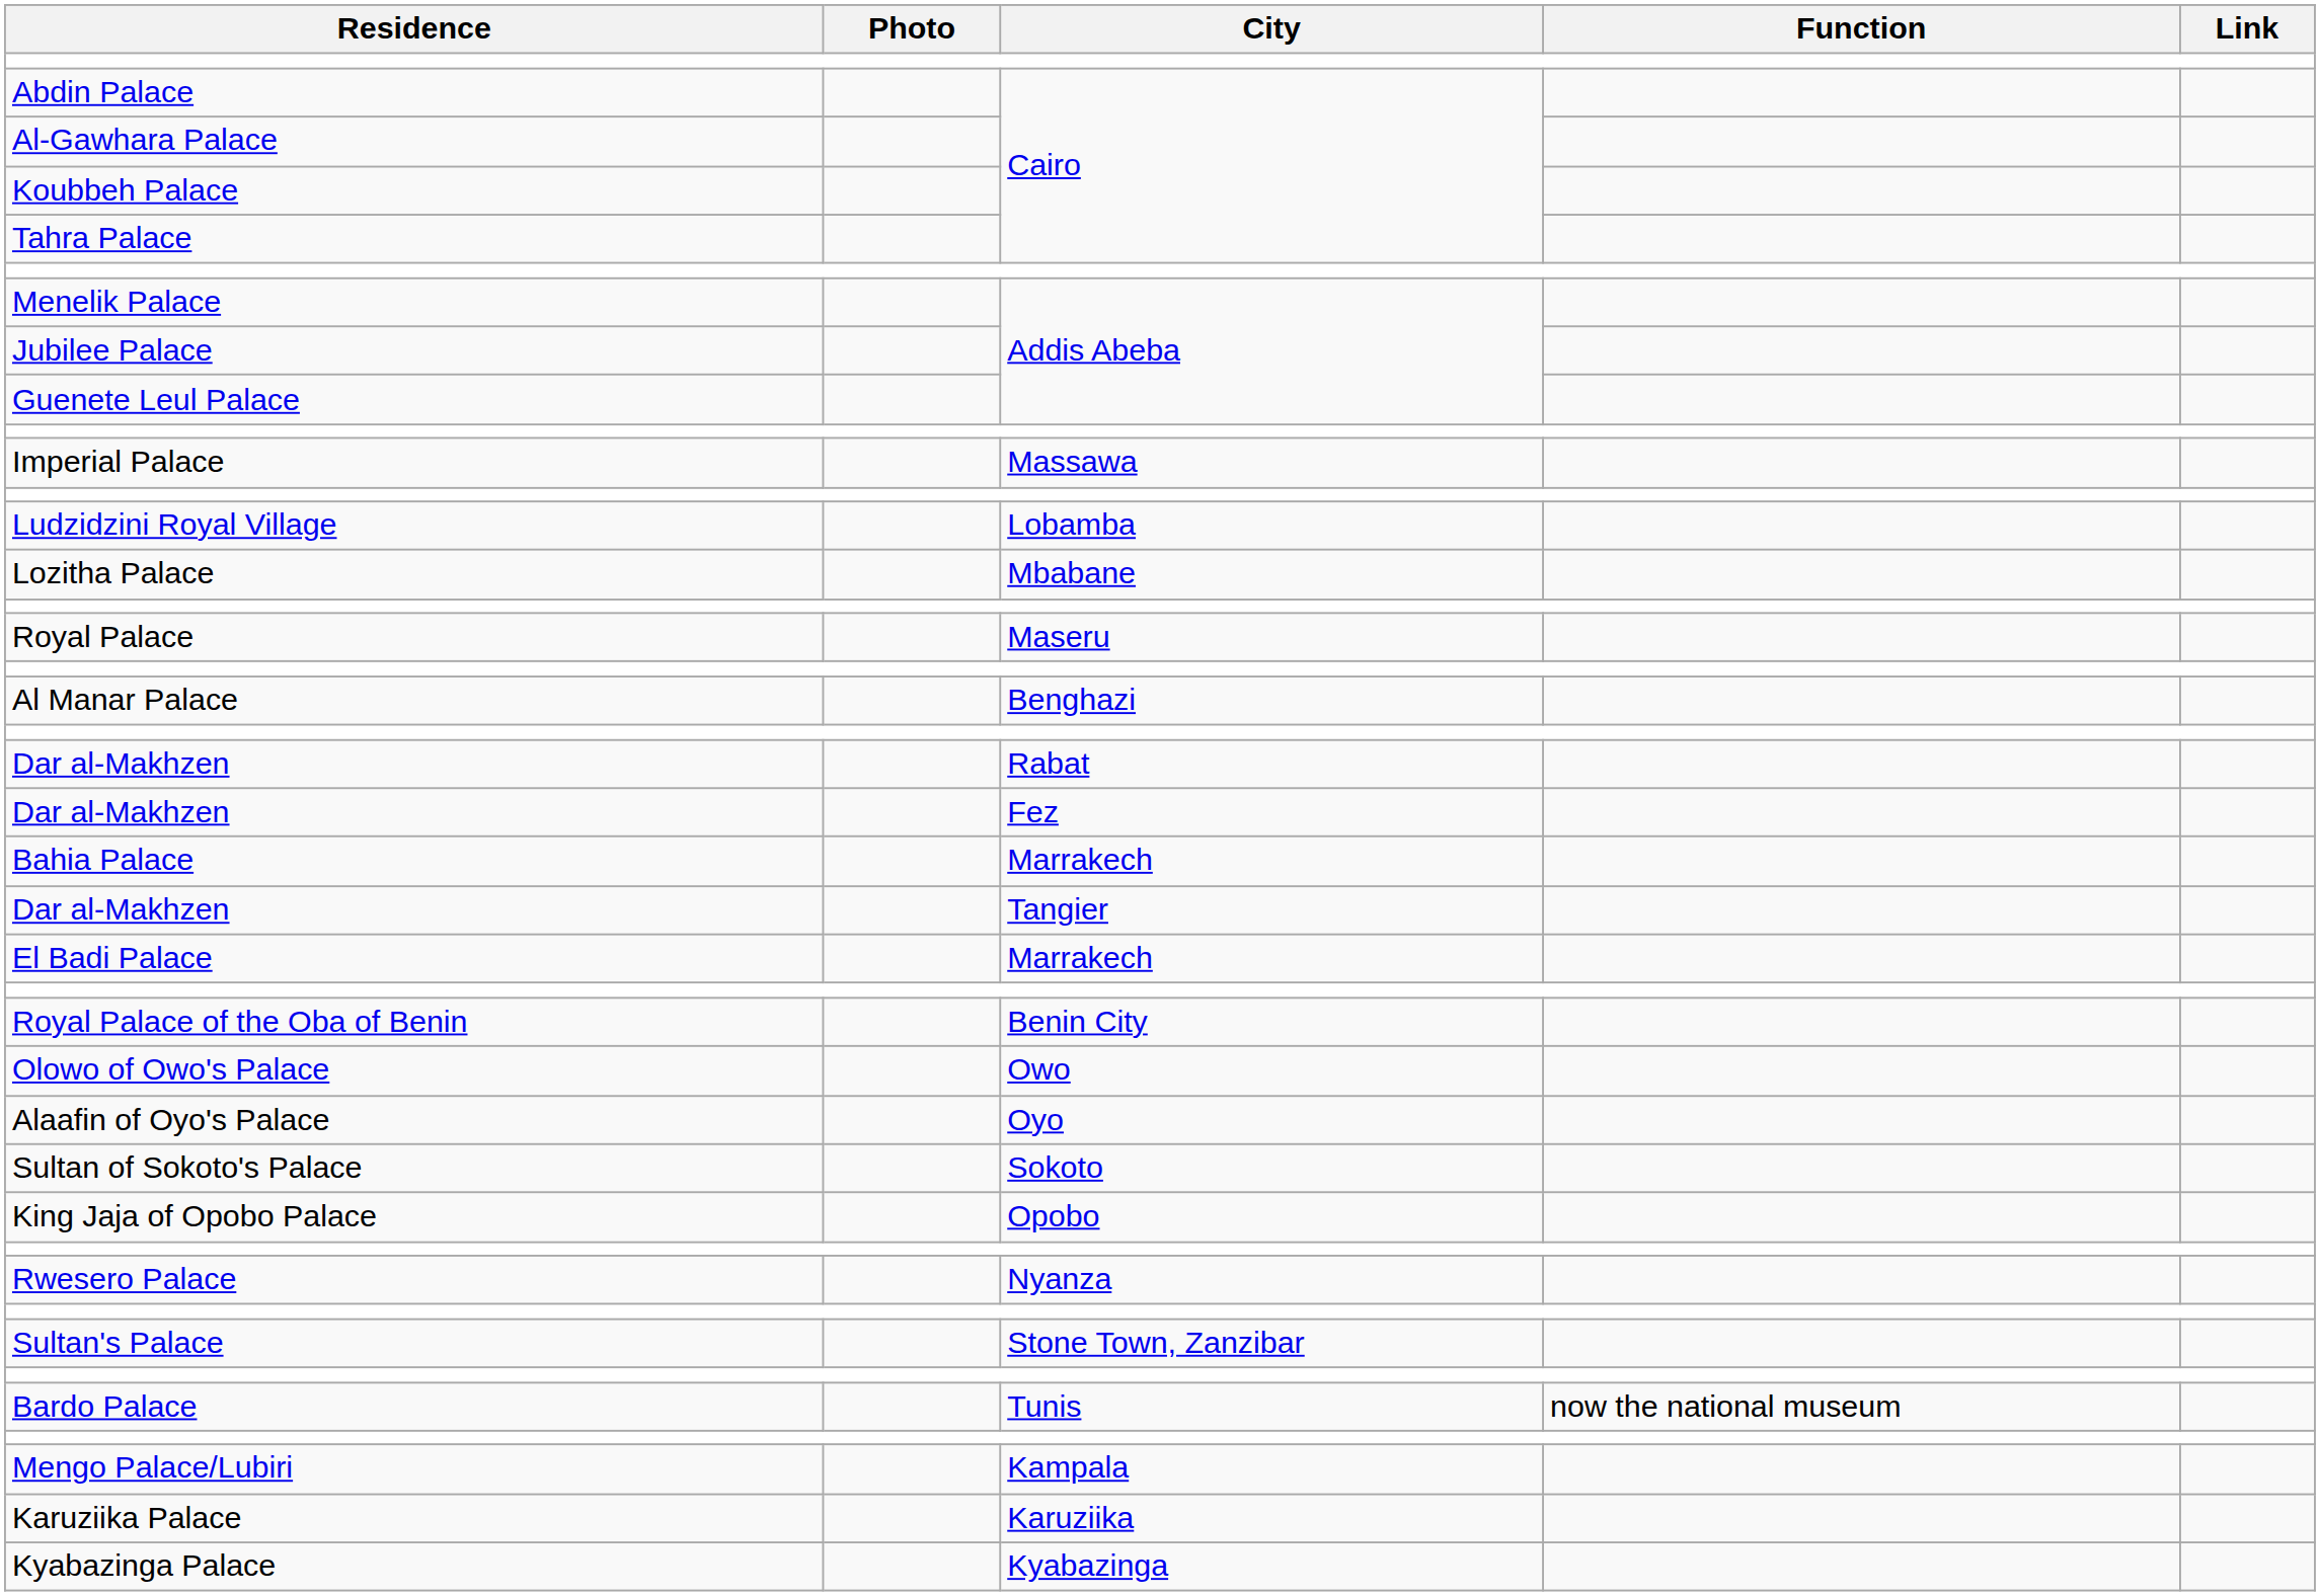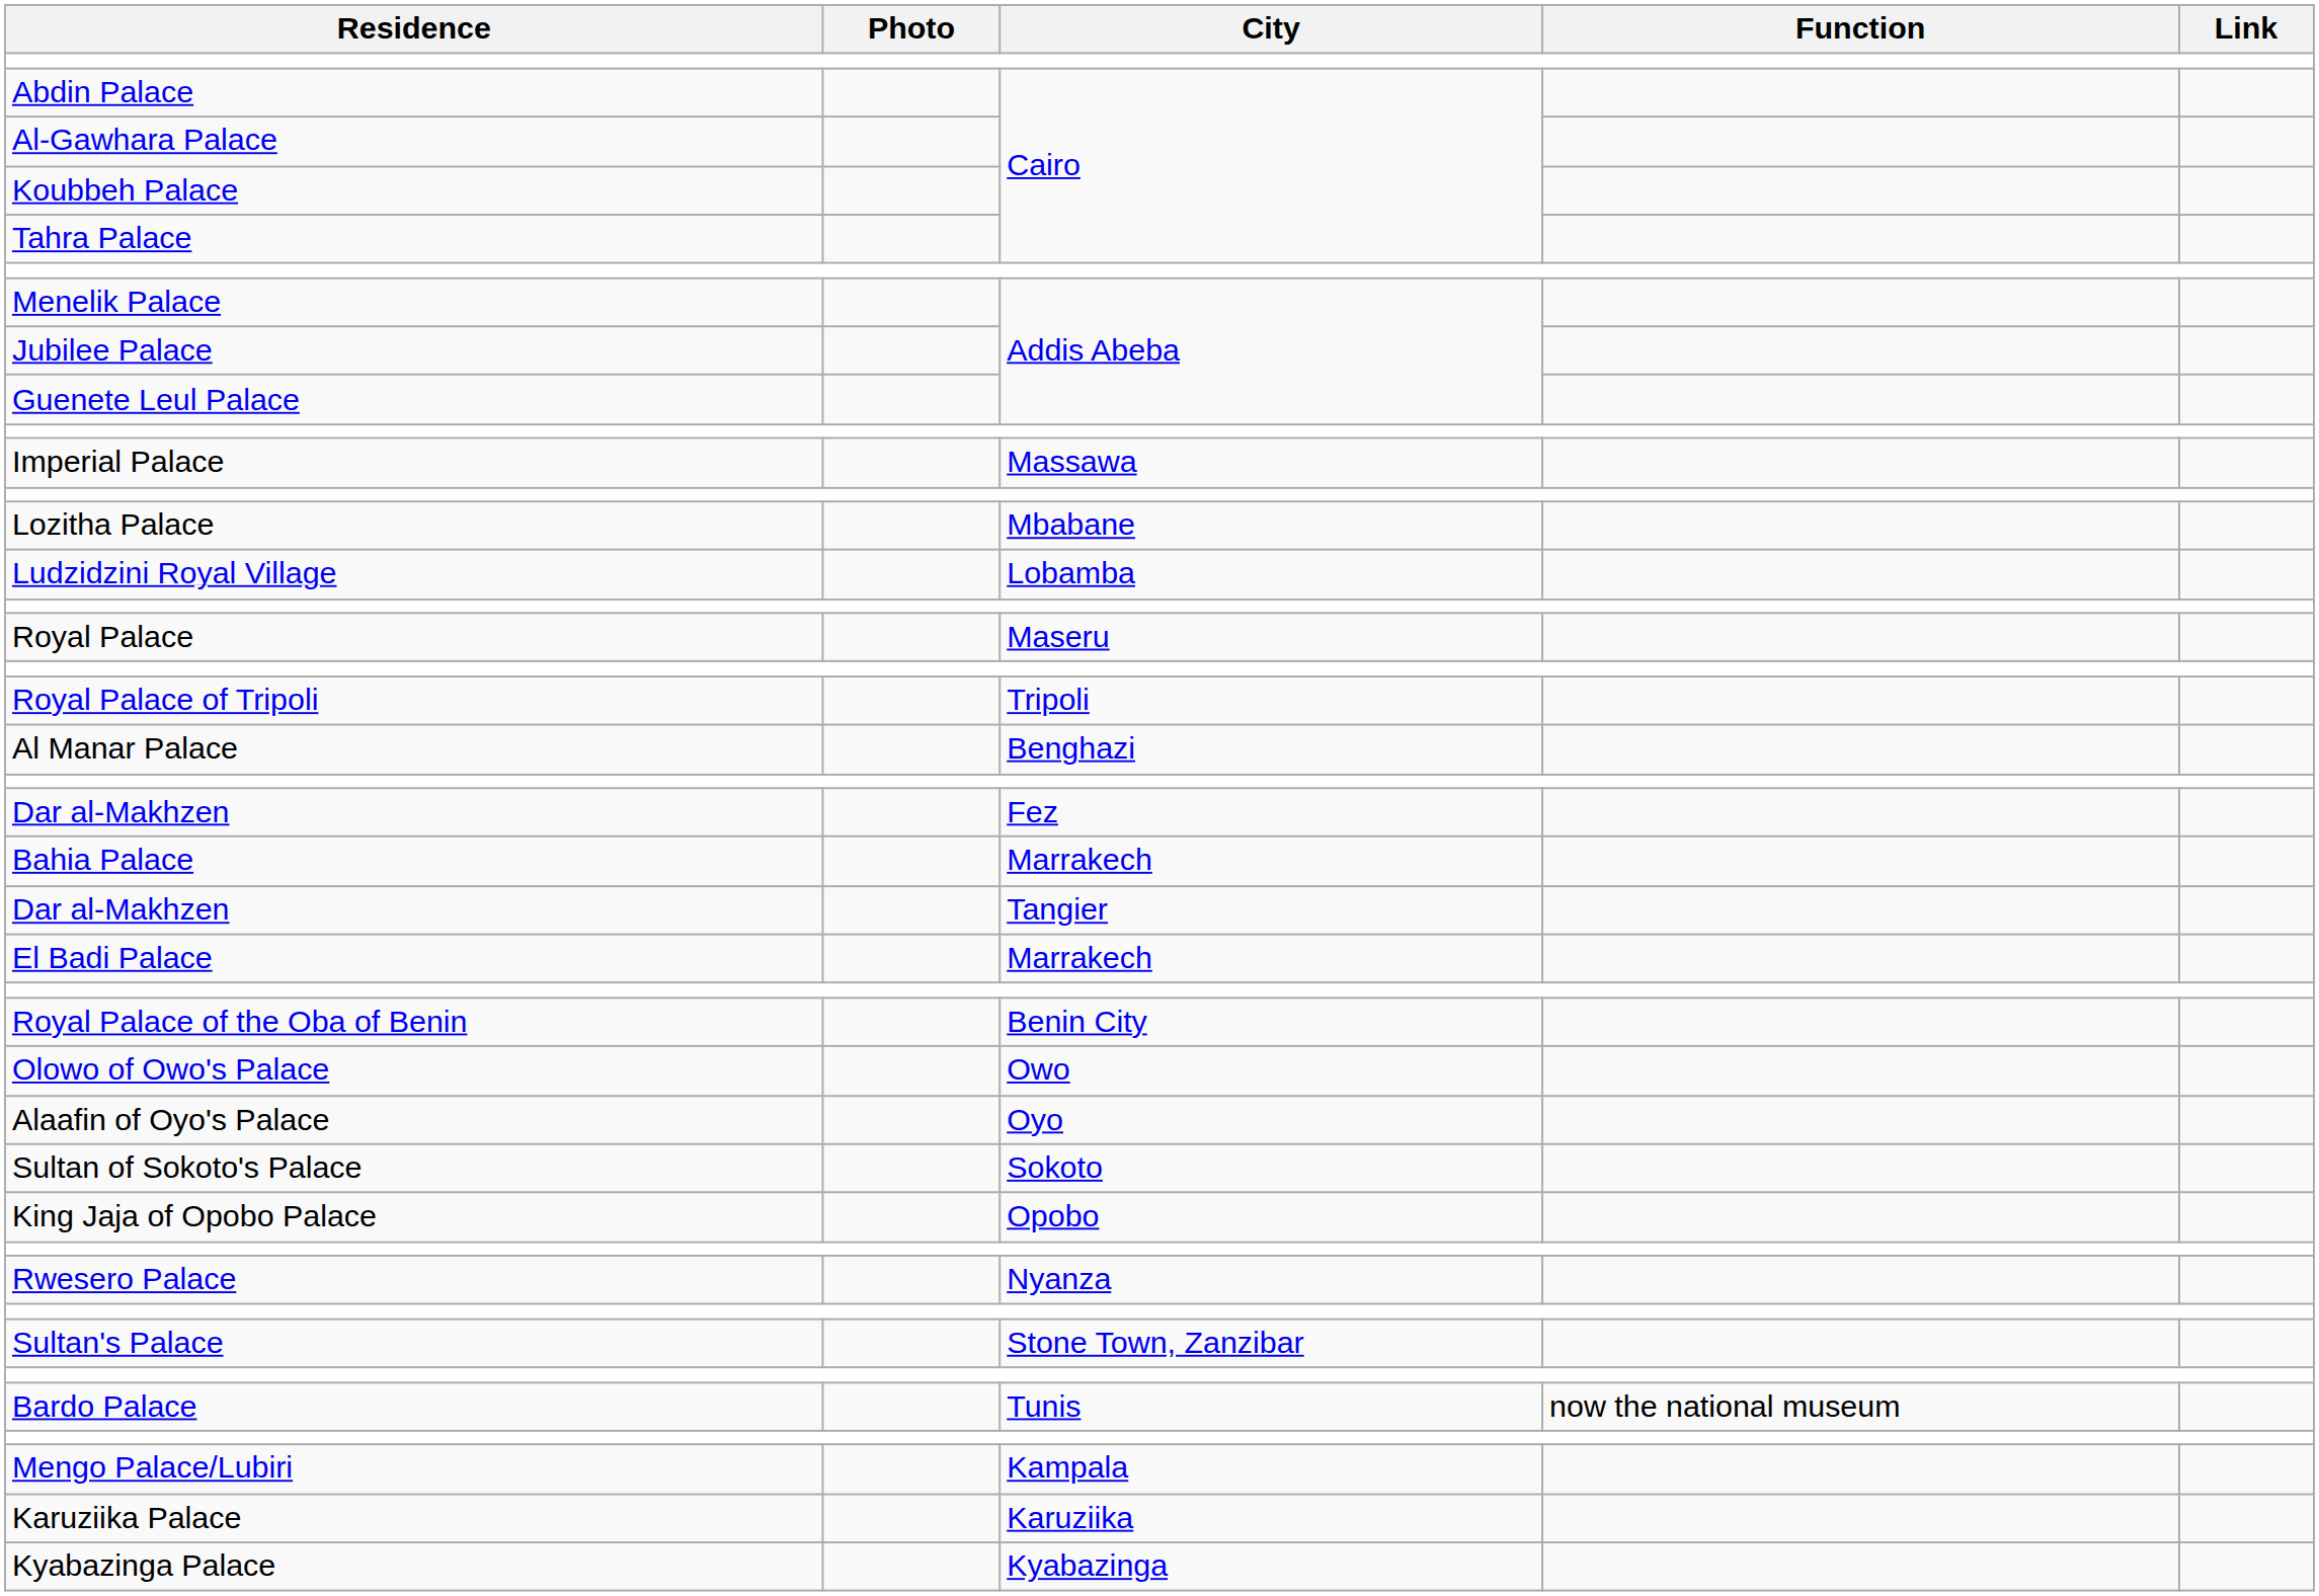rows swapped: Ludzidzini Royal Village <-> Lozitha Palace
+ row: Royal Palace of Tripoli | Tripoli
- row: Dar al-Makhzen | Rabat
